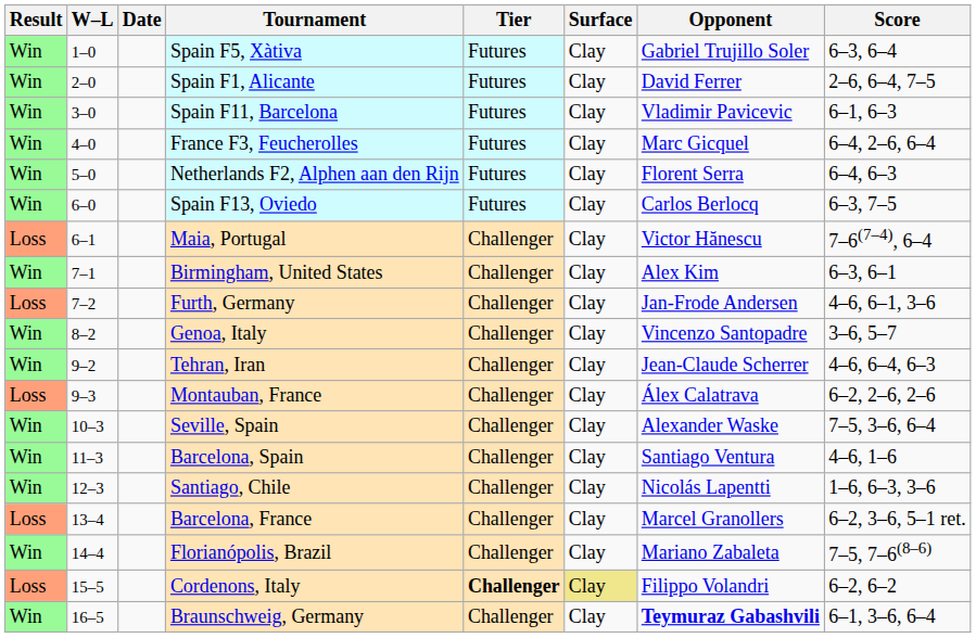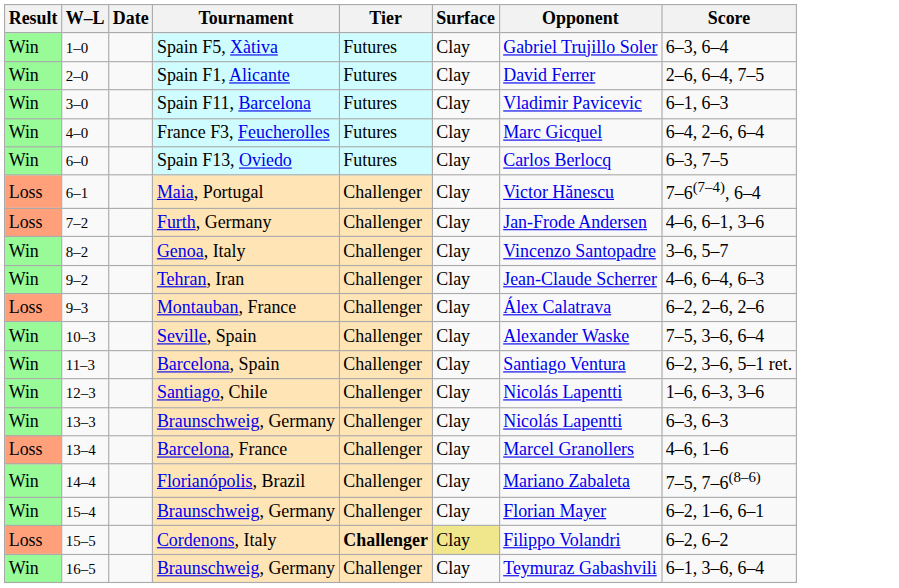- row: Win | 5–0 | Netherlands F2, Alphen aan den Rijn | Futures | Clay | Florent Serra | 6–4, 6–3
- row: Win | 7–1 | Birmingham, United States | Challenger | Clay | Alex Kim | 6–3, 6–1
Barcelona, Spain | Score: 4–6, 1–6 -> 6–2, 3–6, 5–1 ret.
+ row: Win | 13–3 | Braunschweig, Germany | Challenger | Clay | Nicolás Lapentti | 6–3, 6–3
Barcelona, France | Score: 6–2, 3–6, 5–1 ret. -> 4–6, 1–6
+ row: Win | 15–4 | Braunschweig, Germany | Challenger | Clay | Florian Mayer | 6–2, 1–6, 6–1
16–5 / Braunschweig, Germany | Opponent: bold -> normal
